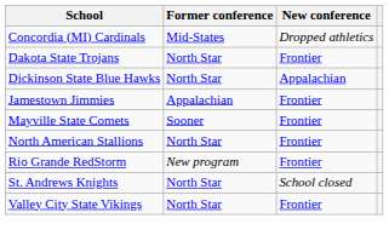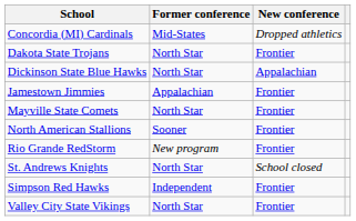Mayville State Comets | Former conference: Sooner -> North Star
North American Stallions | Former conference: North Star -> Sooner
+ row: Simpson Red Hawks | Independent | Frontier
